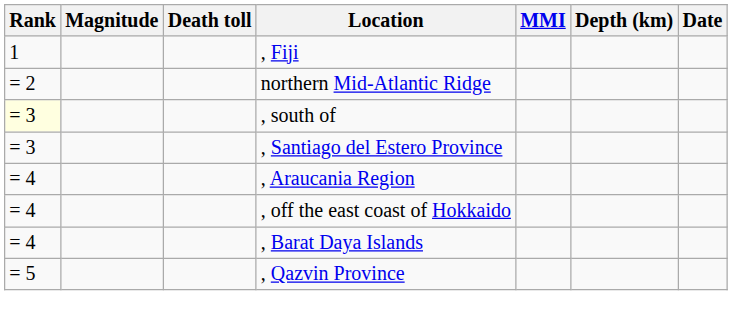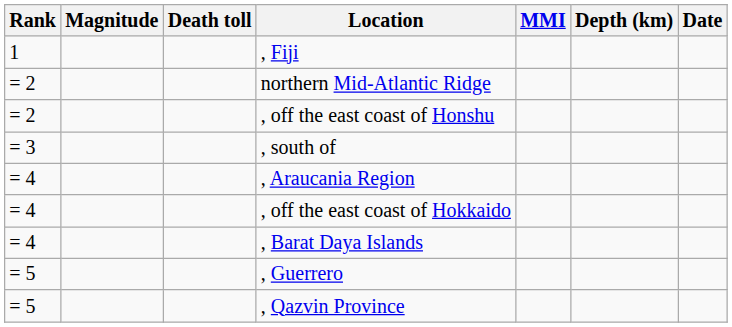+ row: = 2 | , off the east coast of Honshu
, south of | Rank: lightyellow background -> no background
- row: = 3 | , Santiago del Estero Province
+ row: = 5 | , Guerrero
